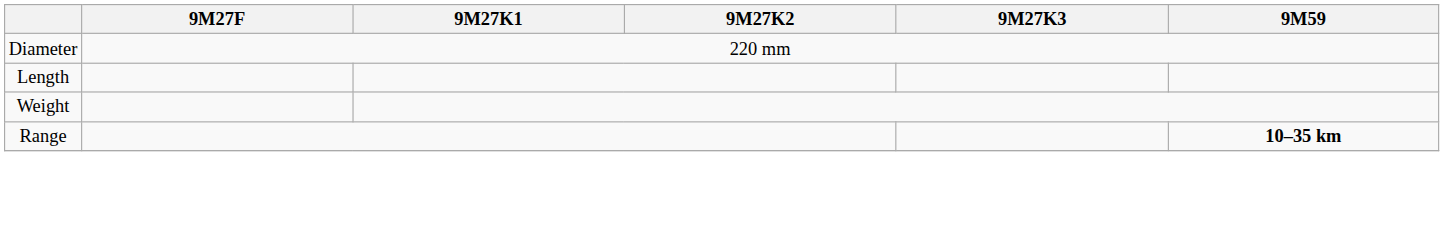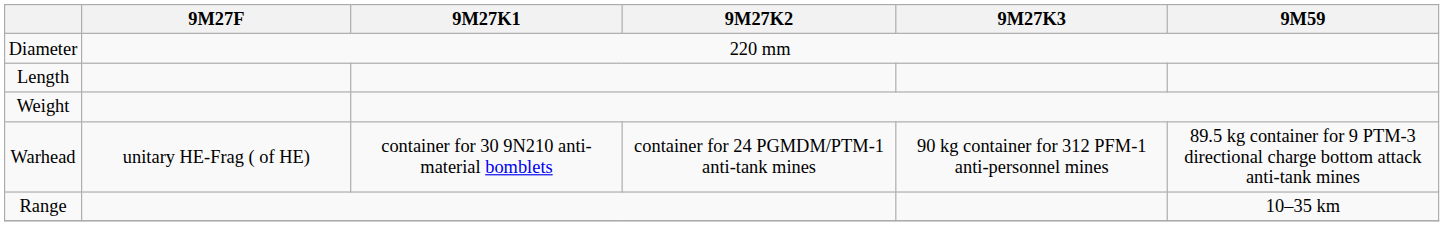+ row: Warhead | unitary HE-Frag ( of HE) | container for 30 9N210 anti-material bomblets | container for 24 PGMDM/PTM-1 anti-tank mines | 90 kg container for 312 PFM-1 anti-personnel mines | 89.5 kg container for 9 PTM-3 directional charge bottom attack anti-tank mines
Range | 9M59: bold -> normal
